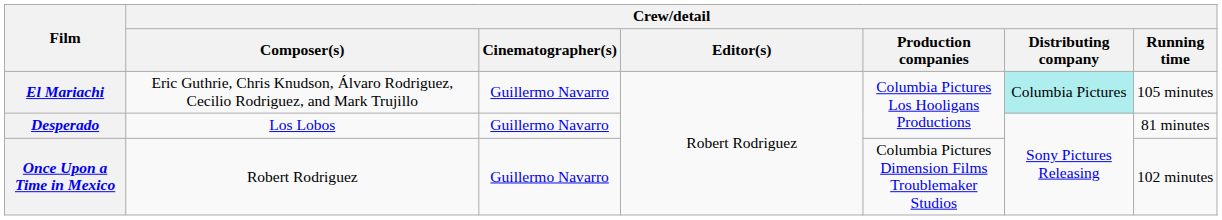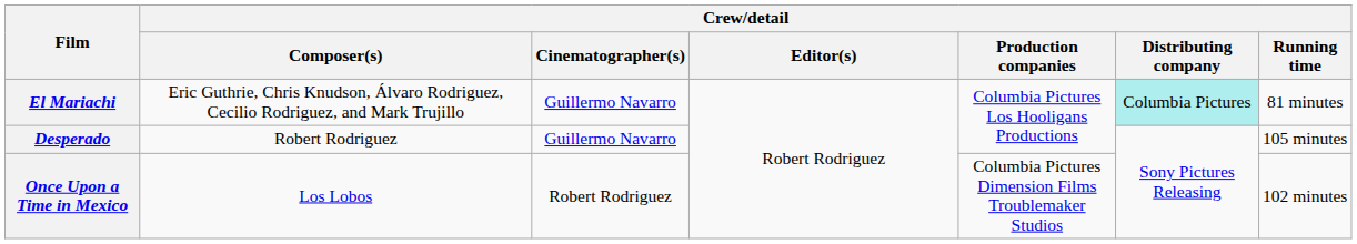El Mariachi | Crew/detail / Running time: 105 minutes -> 81 minutes
Desperado | Crew/detail / Composer(s): Los Lobos -> Robert Rodriguez
Desperado | Crew/detail / Running time: 81 minutes -> 105 minutes
Once Upon a Time in Mexico | Crew/detail / Composer(s): Robert Rodriguez -> Los Lobos
Once Upon a Time in Mexico | Crew/detail / Cinematographer(s): Guillermo Navarro -> Robert Rodriguez
